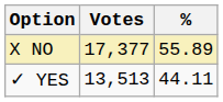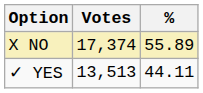X NO | Votes: 17,377 -> 17,374
